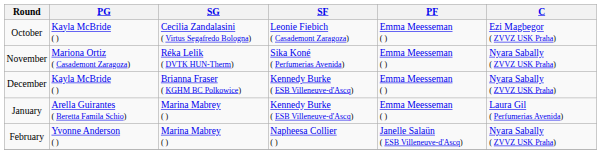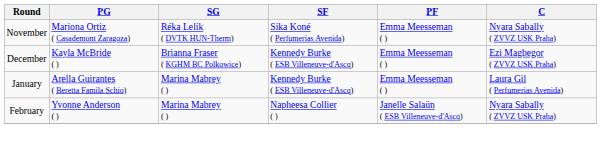- row: October | Kayla McBride ( ) | Cecilia Zandalasini ( Virtus Segafredo Bologna) | Leonie Fiebich ( Casademont Zaragoza) | Emma Meesseman ( ) | Ezi Magbegor ( ZVVZ USK Praha)
December | C: Nyara Sabally ( ZVVZ USK Praha) -> Ezi Magbegor ( ZVVZ USK Praha)
